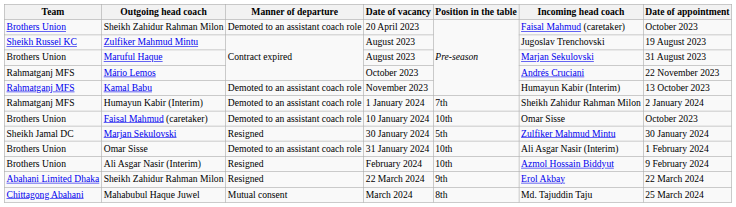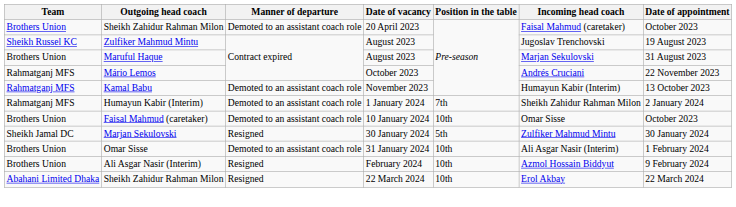Sheikh Zahidur Rahman Milon / 22 March 2024 | Position in the table: 9th -> 10th
- row: Chittagong Abahani | Mahabubul Haque Juwel | Mutual consent | March 2024 | 8th | Md. Tajuddin Taju | 25 March 2024
